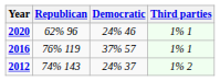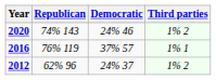2020 | Republican: 62% 96 -> 74% 143
2020 | Third parties: 1% 1 -> 1% 2
2012 | Republican: 74% 143 -> 62% 96
